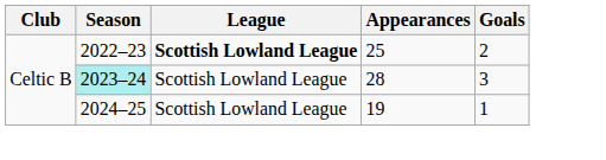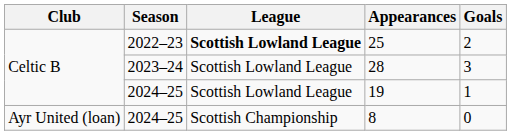28 | Season: paleturquoise background -> no background
+ row: Ayr United (loan) | 2024–25 | Scottish Championship | 8 | 0
